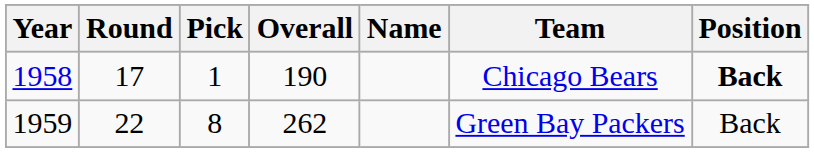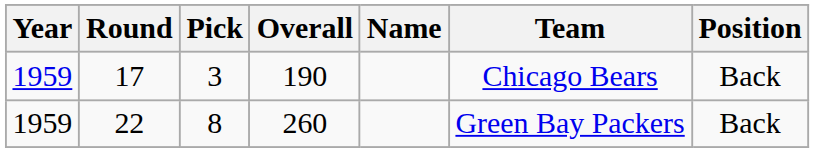17 | Year: 1958 -> 1959
17 | Pick: 1 -> 3
17 | Position: bold -> normal
22 | Overall: 262 -> 260
